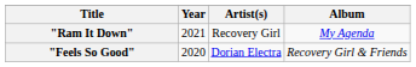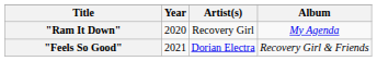"Ram It Down" | Year: 2021 -> 2020
"Feels So Good" | Year: 2020 -> 2021
